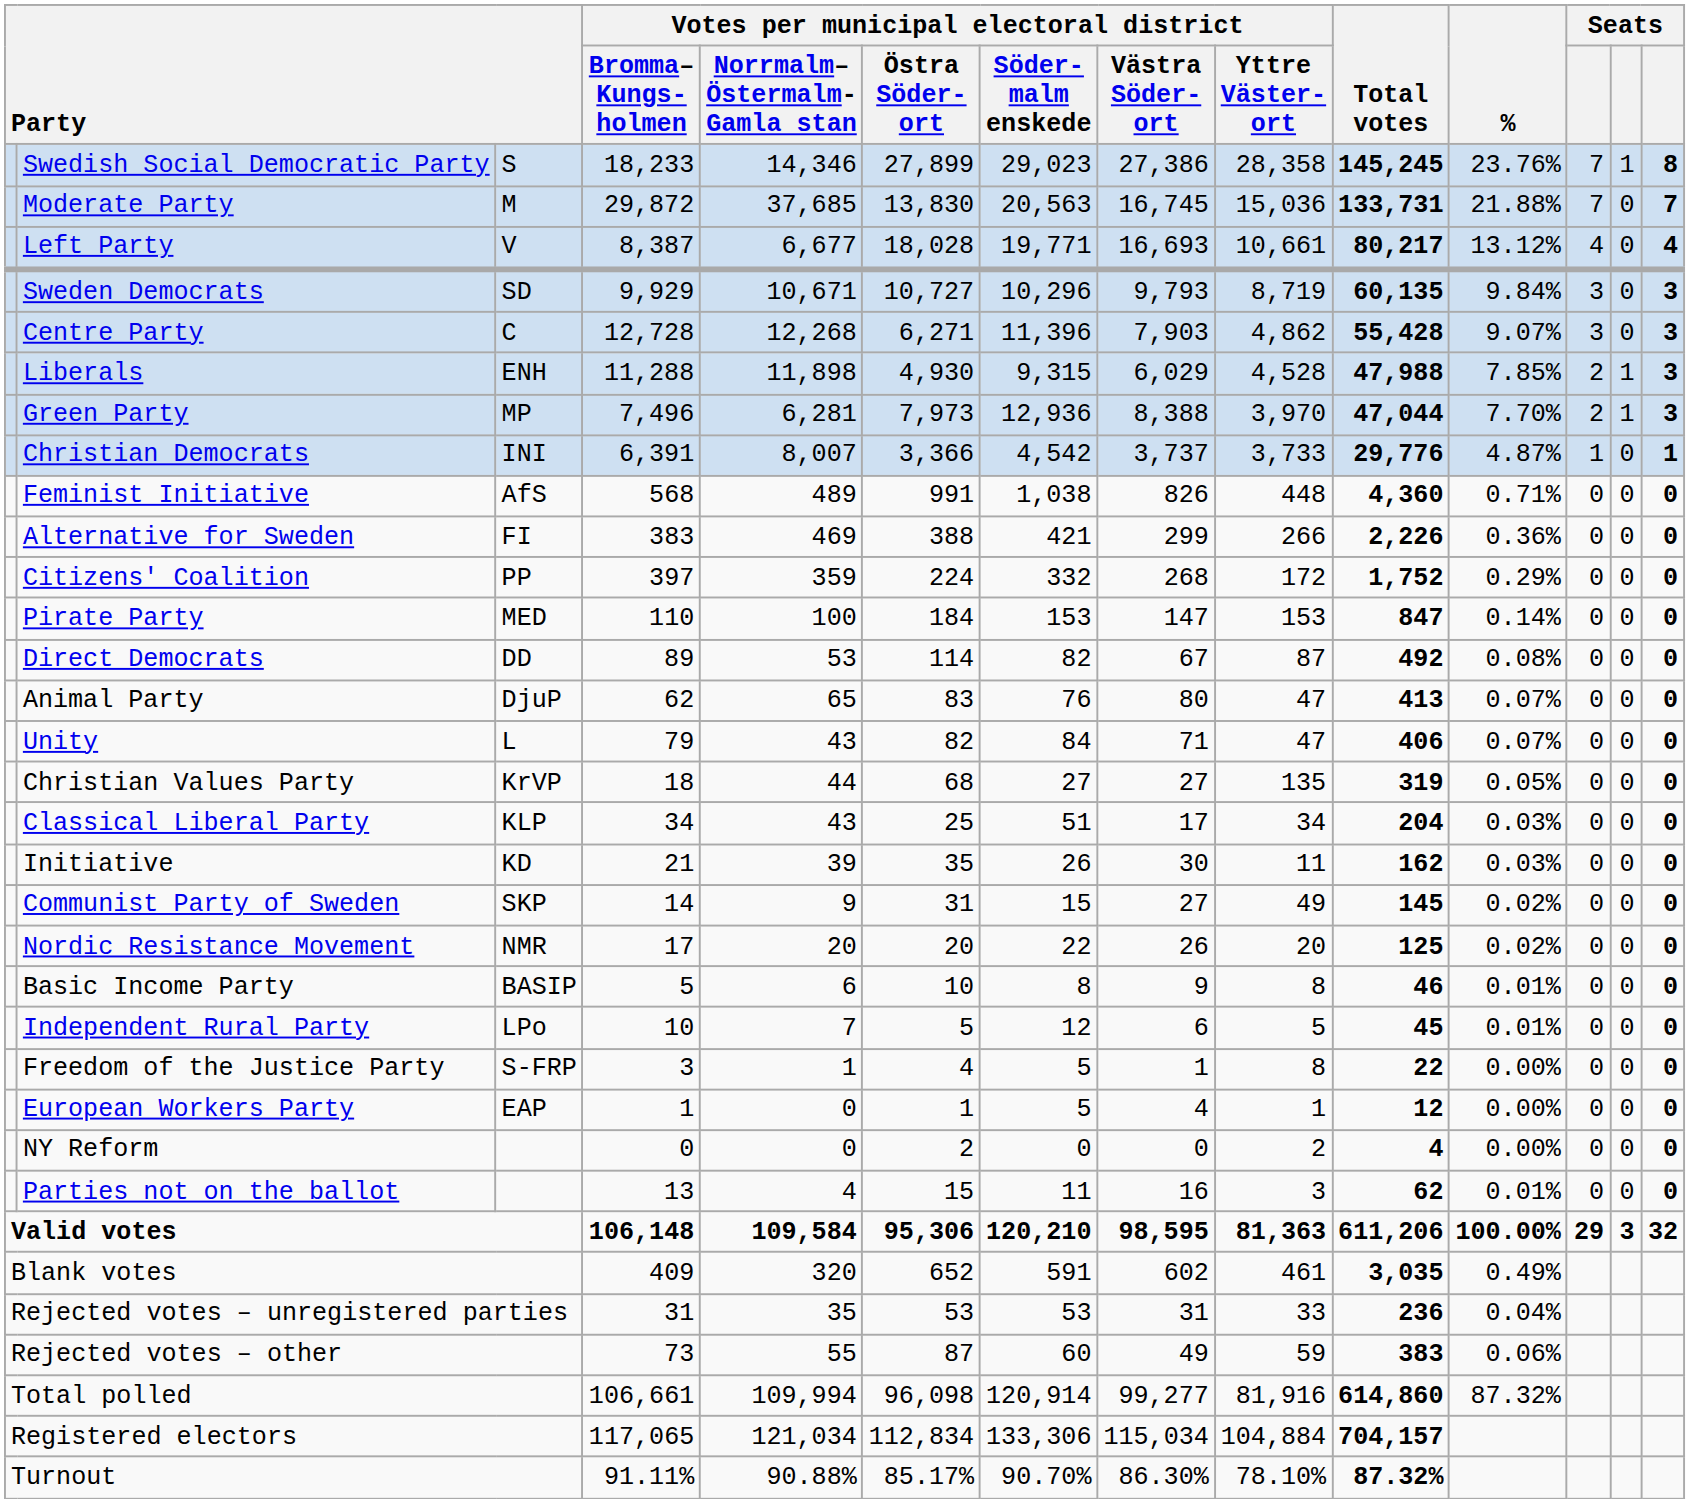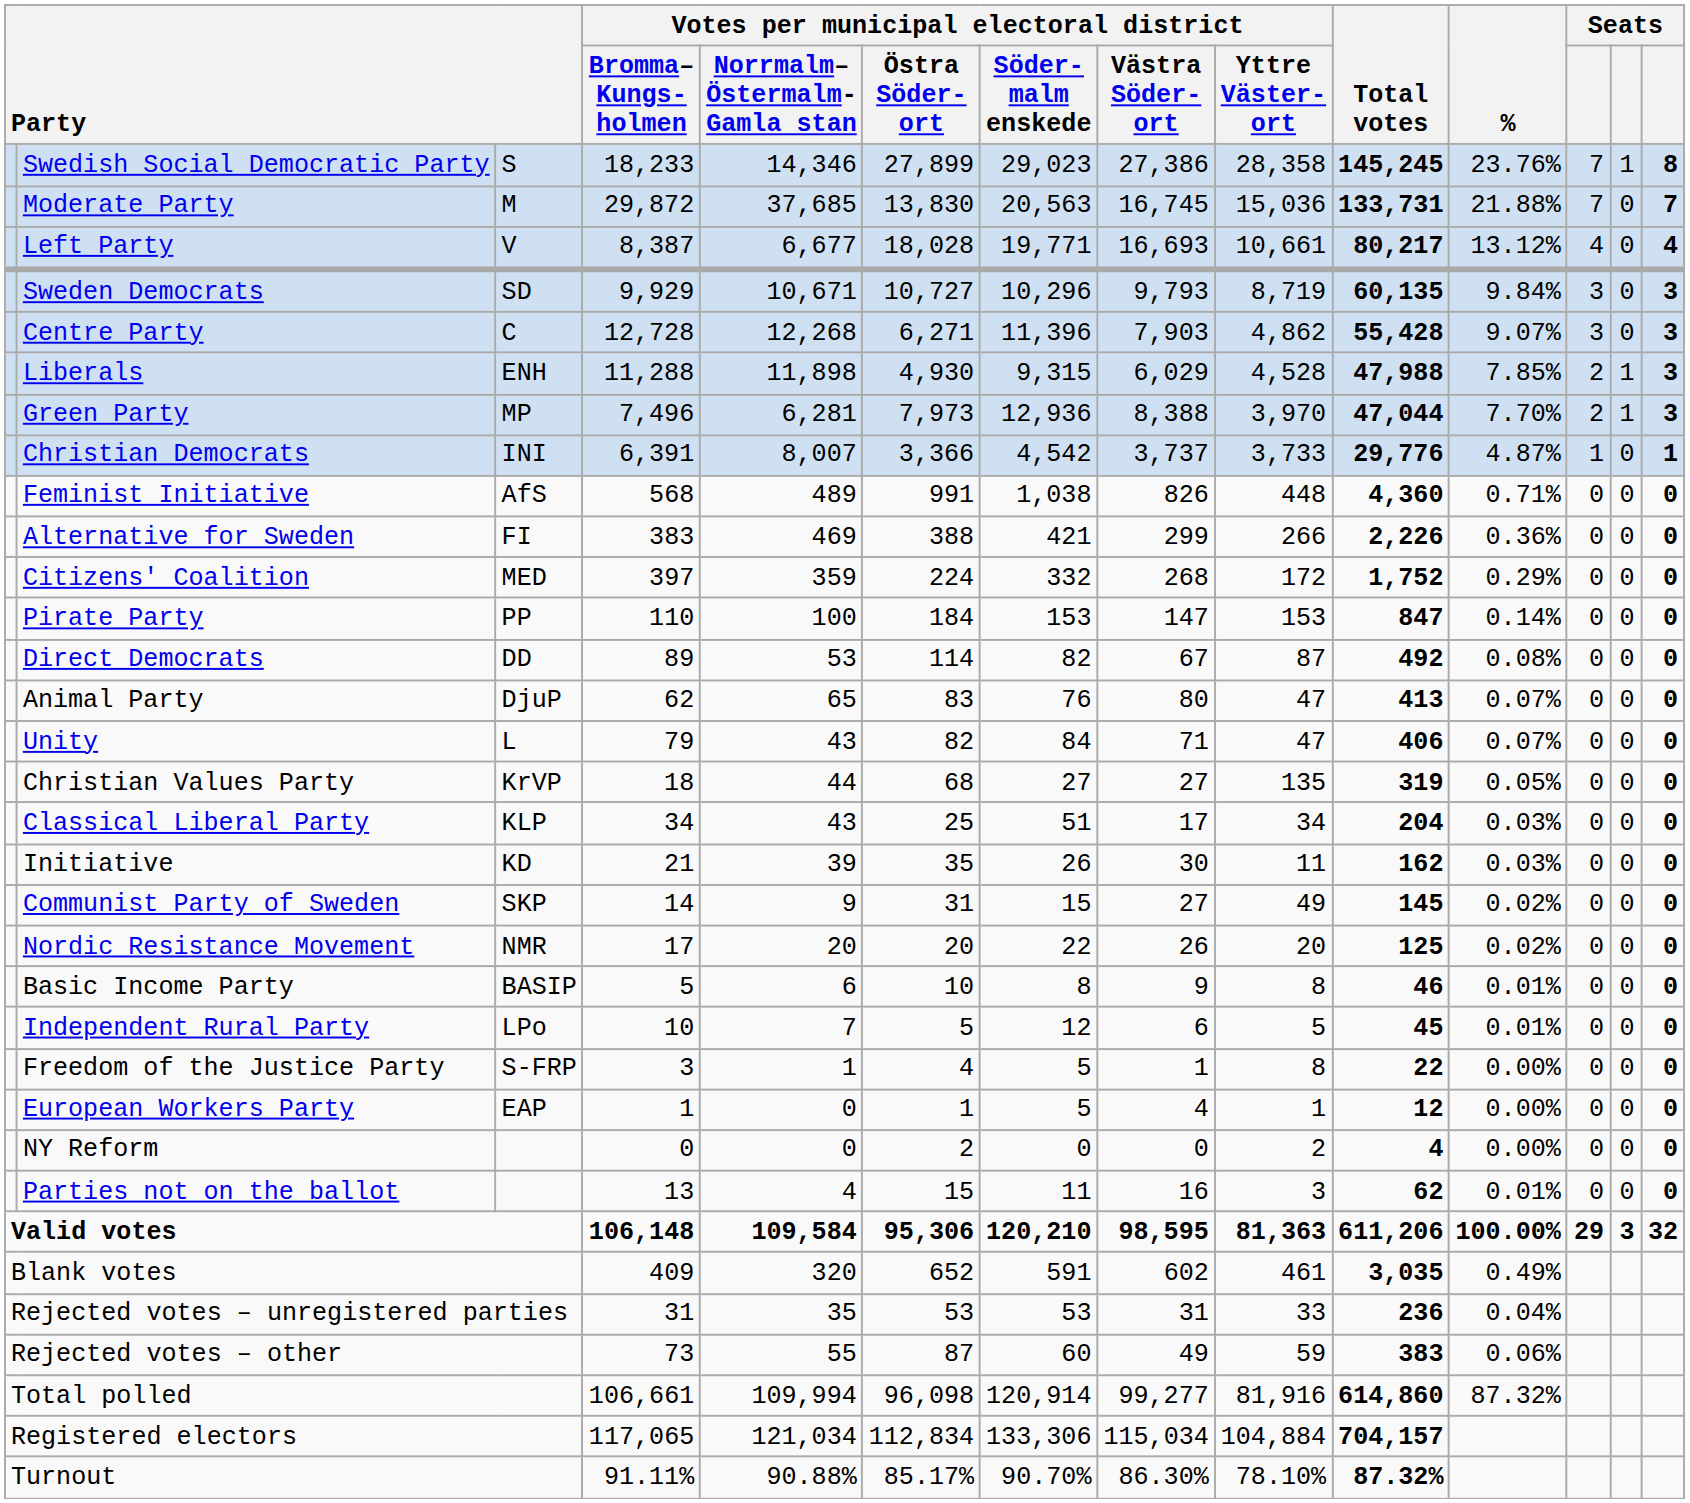Citizens' Coalition | column 3: PP -> MED
Pirate Party | column 3: MED -> PP
